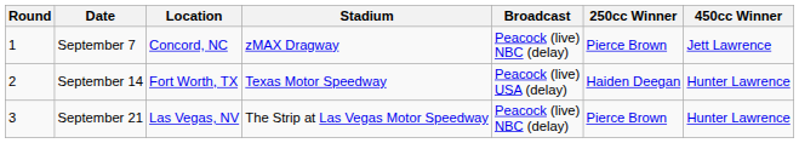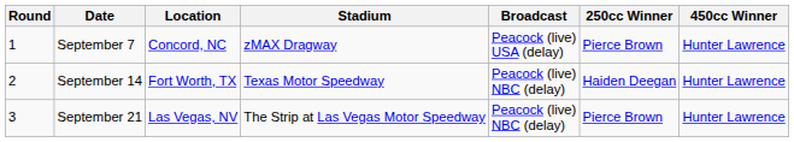September 7 | Broadcast: Peacock (live) NBC (delay) -> Peacock (live) USA (delay)
September 7 | 450cc Winner: Jett Lawrence -> Hunter Lawrence
September 14 | Broadcast: Peacock (live) USA (delay) -> Peacock (live) NBC (delay)
